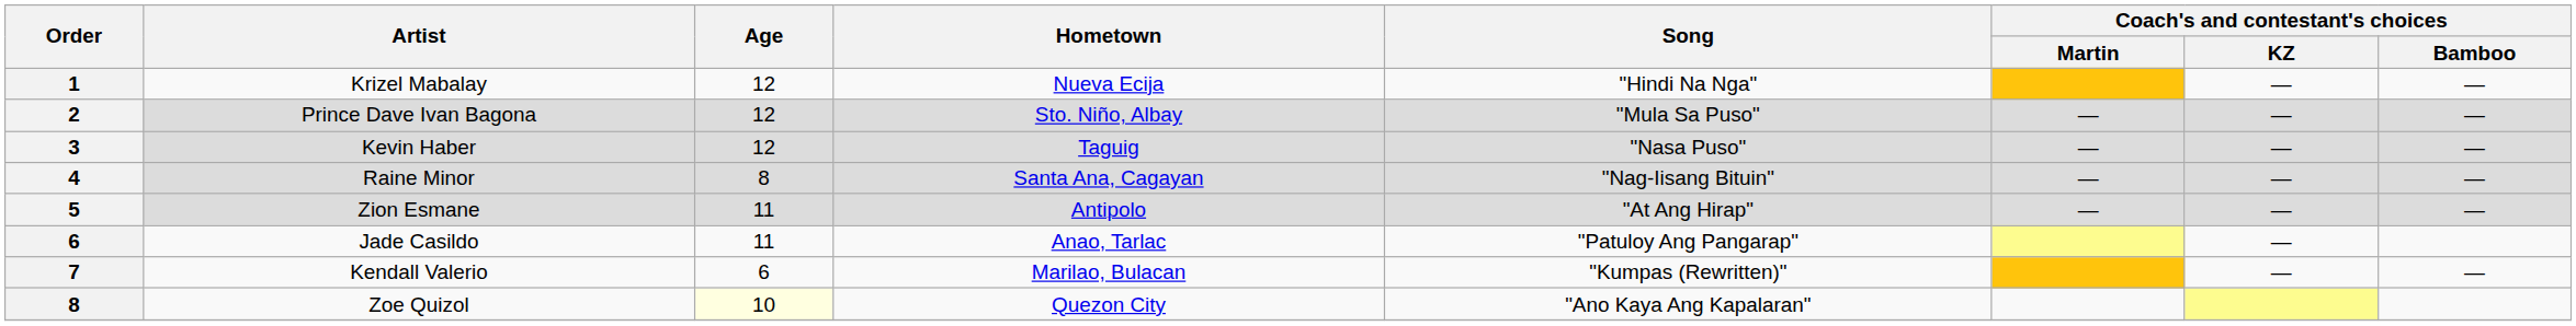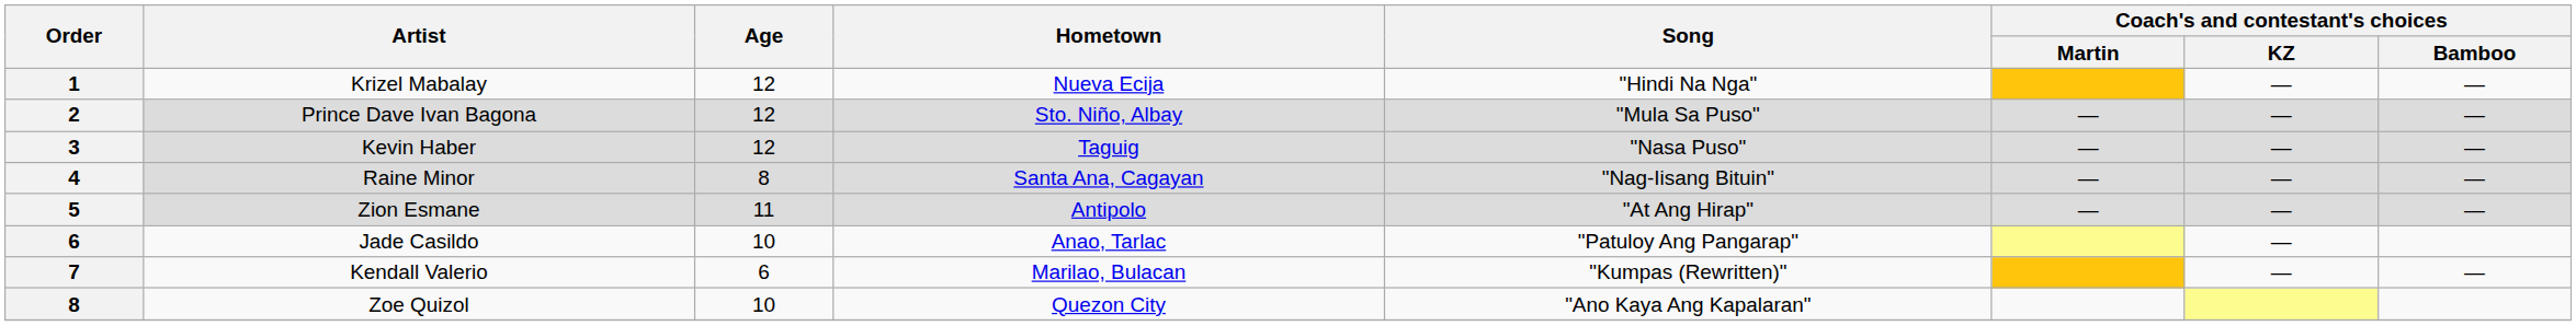Jade Casildo | Age: 11 -> 10
Zoe Quizol | Age: lightyellow background -> no background
